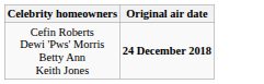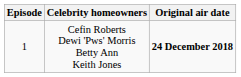+ column: Episode | 1
